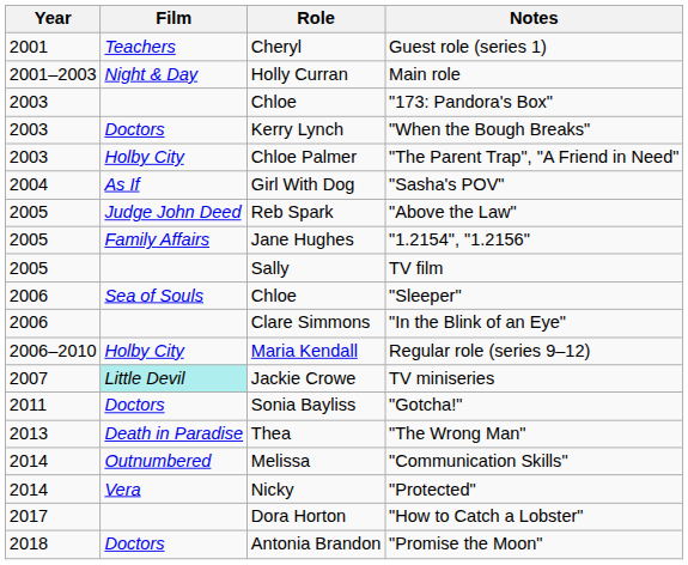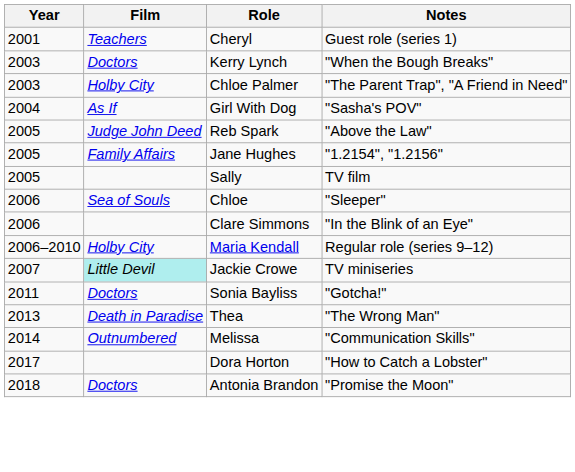- row: 2001–2003 | Night & Day | Holly Curran | Main role
- row: 2003 | Chloe | "173: Pandora's Box"
- row: 2014 | Vera | Nicky | "Protected"
